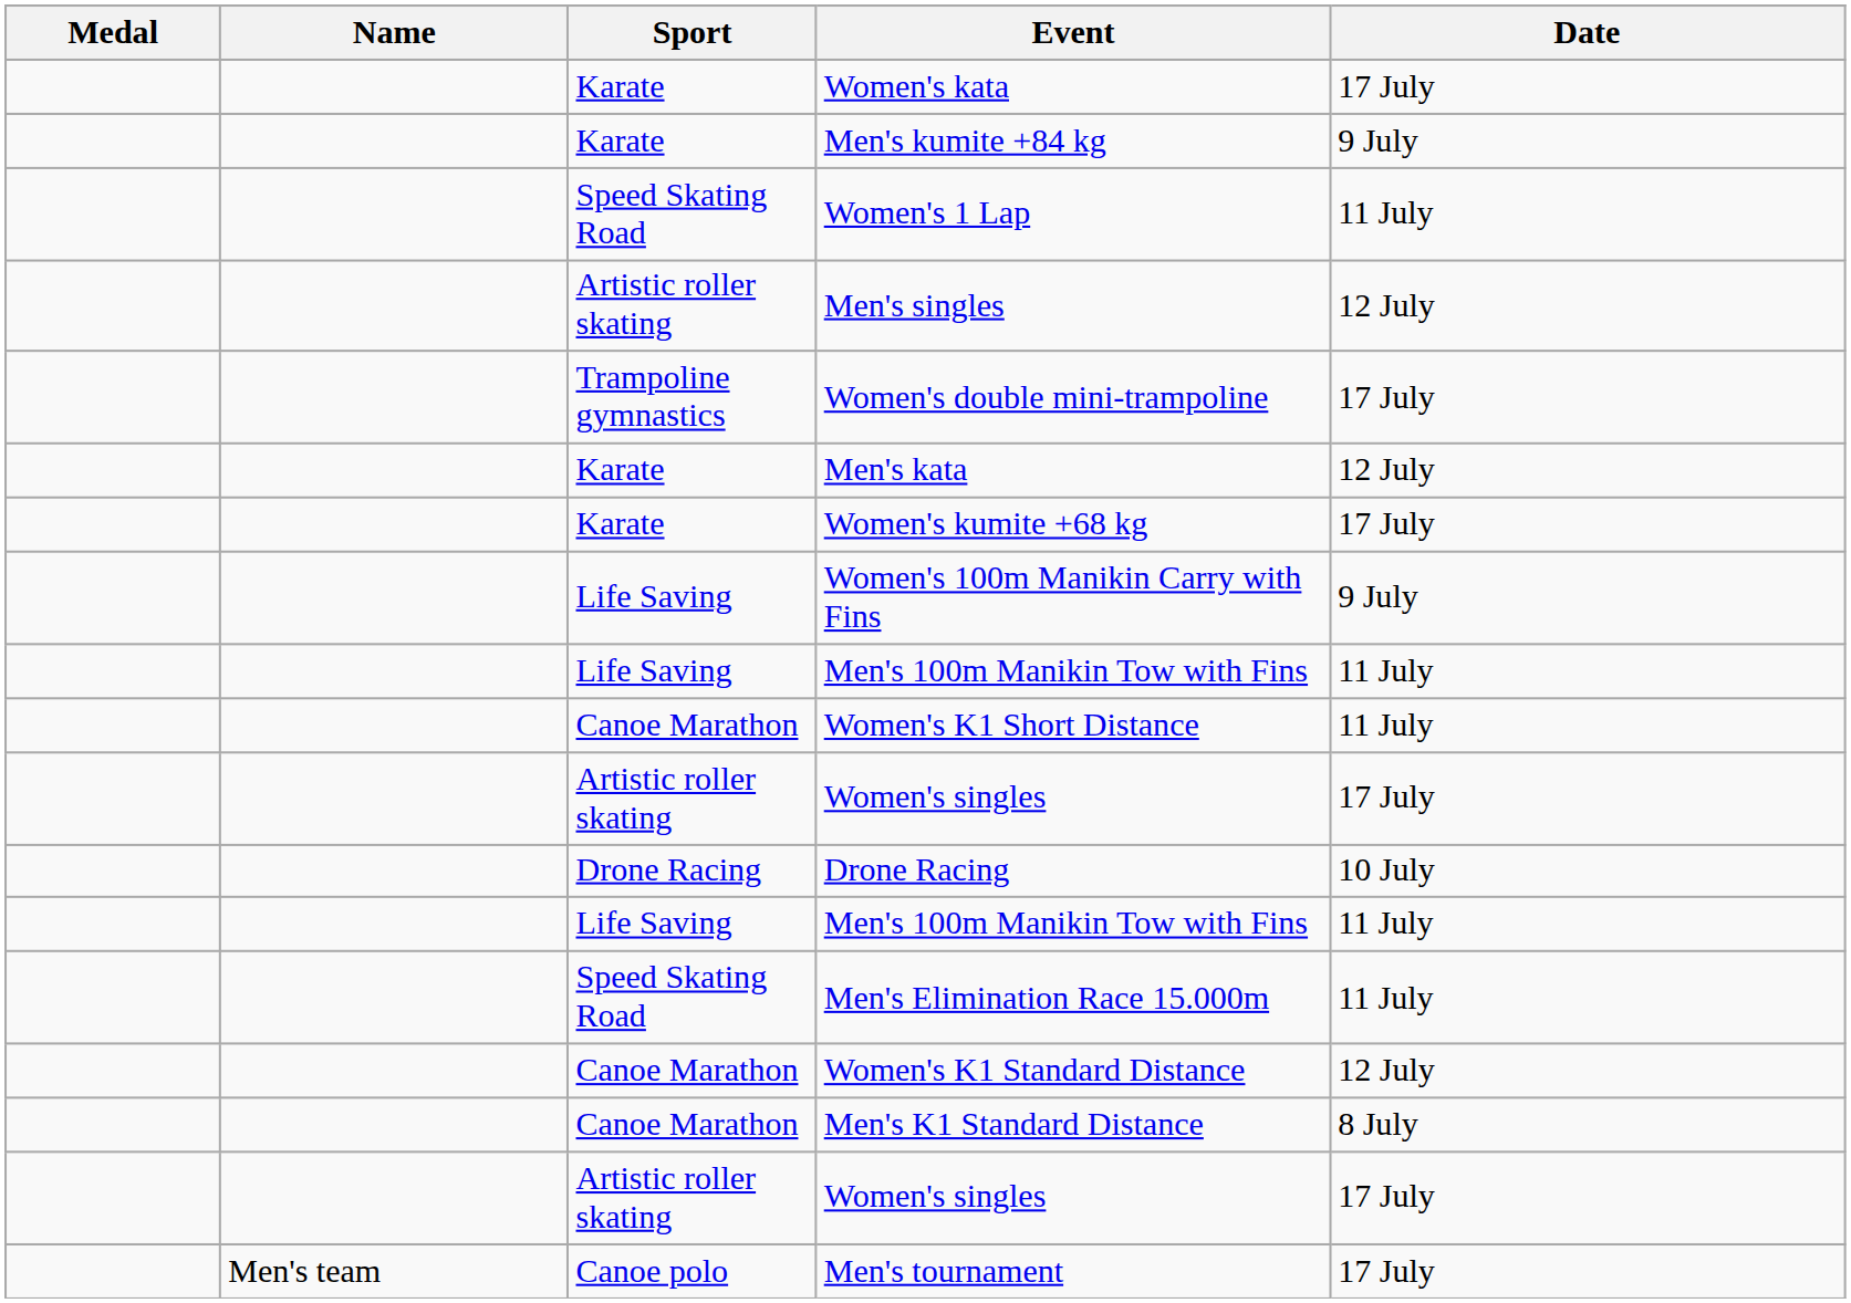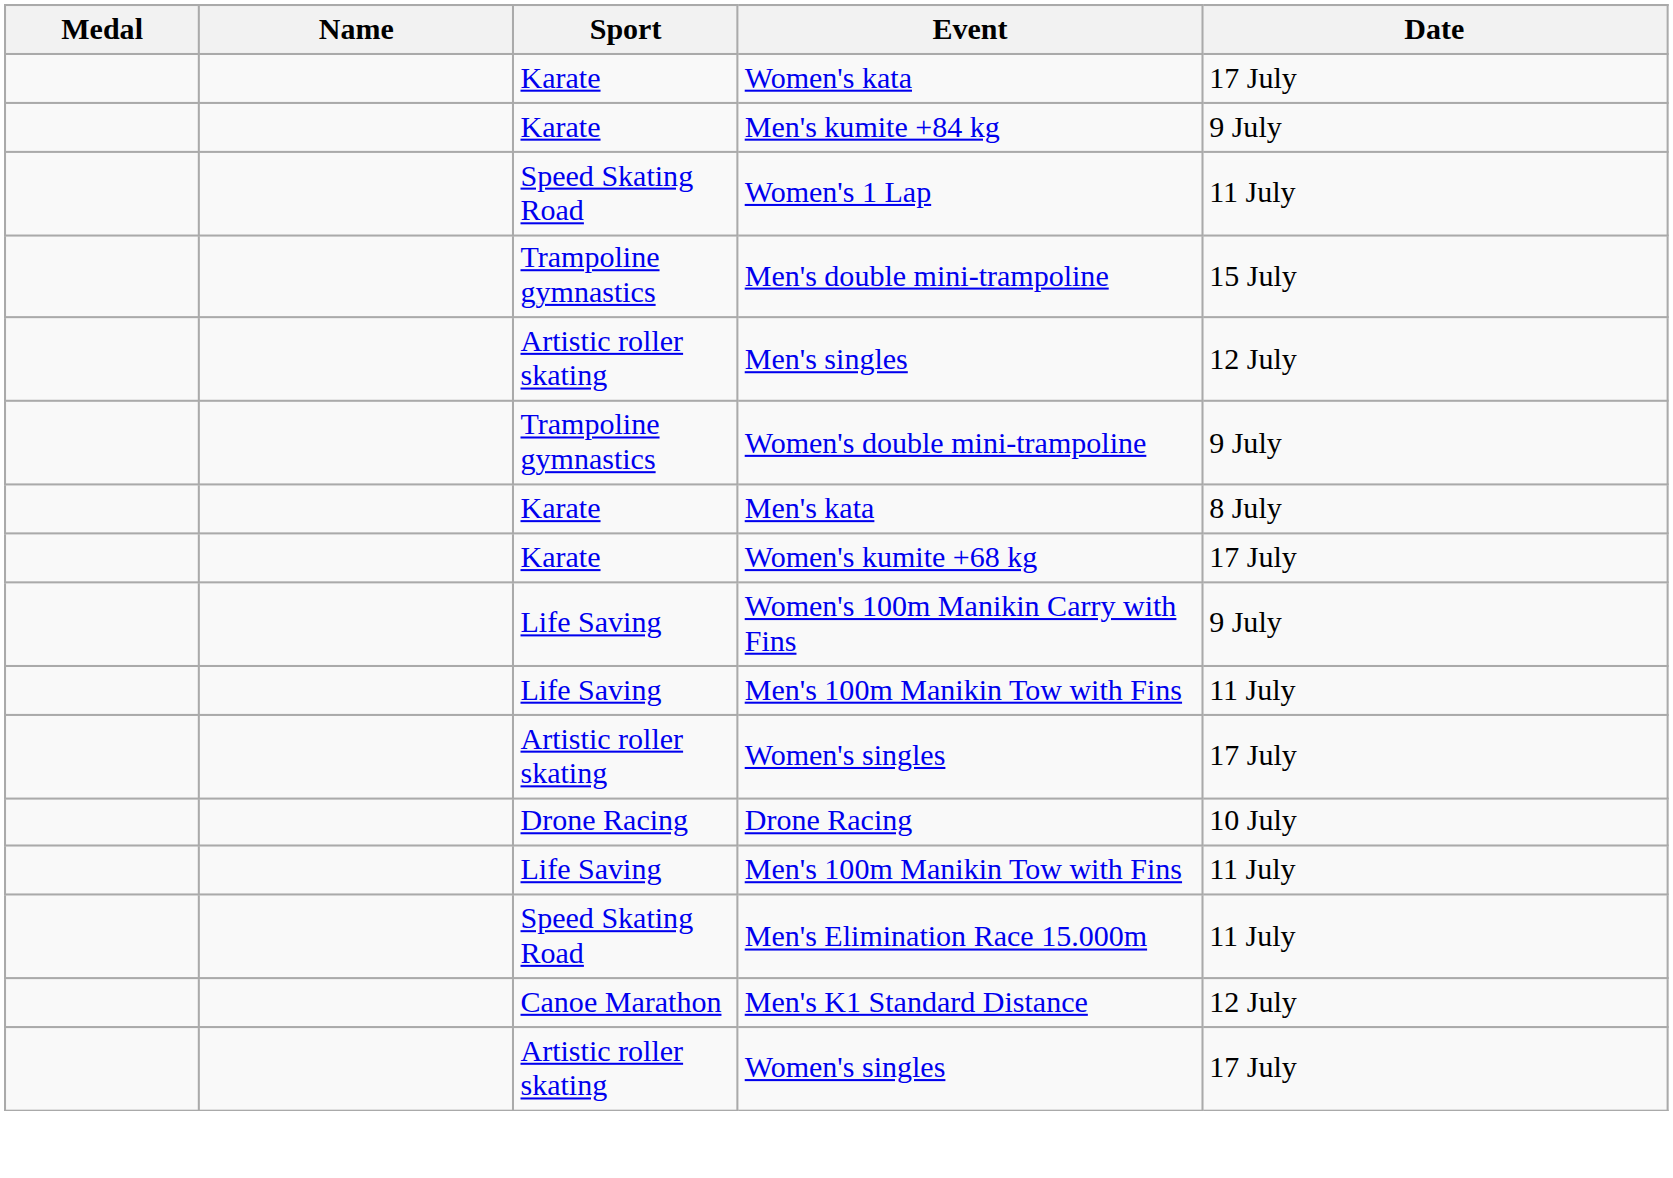+ row: Trampoline gymnastics | Men's double mini-trampoline | 15 July
Women's double mini-trampoline | Date: 17 July -> 9 July
Men's kata | Date: 12 July -> 8 July
- row: Canoe Marathon | Women's K1 Short Distance | 11 July
- row: Canoe Marathon | Women's K1 Standard Distance | 12 July
Men's K1 Standard Distance | Date: 8 July -> 12 July
- row: Men's team | Canoe polo | Men's tournament | 17 July
